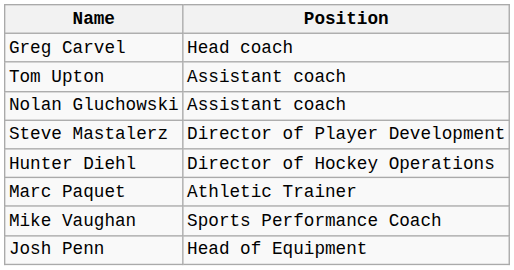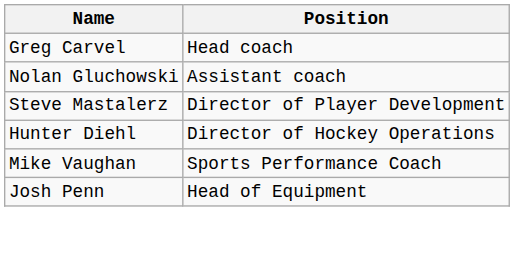- row: Tom Upton | Assistant coach
- row: Marc Paquet | Athletic Trainer
